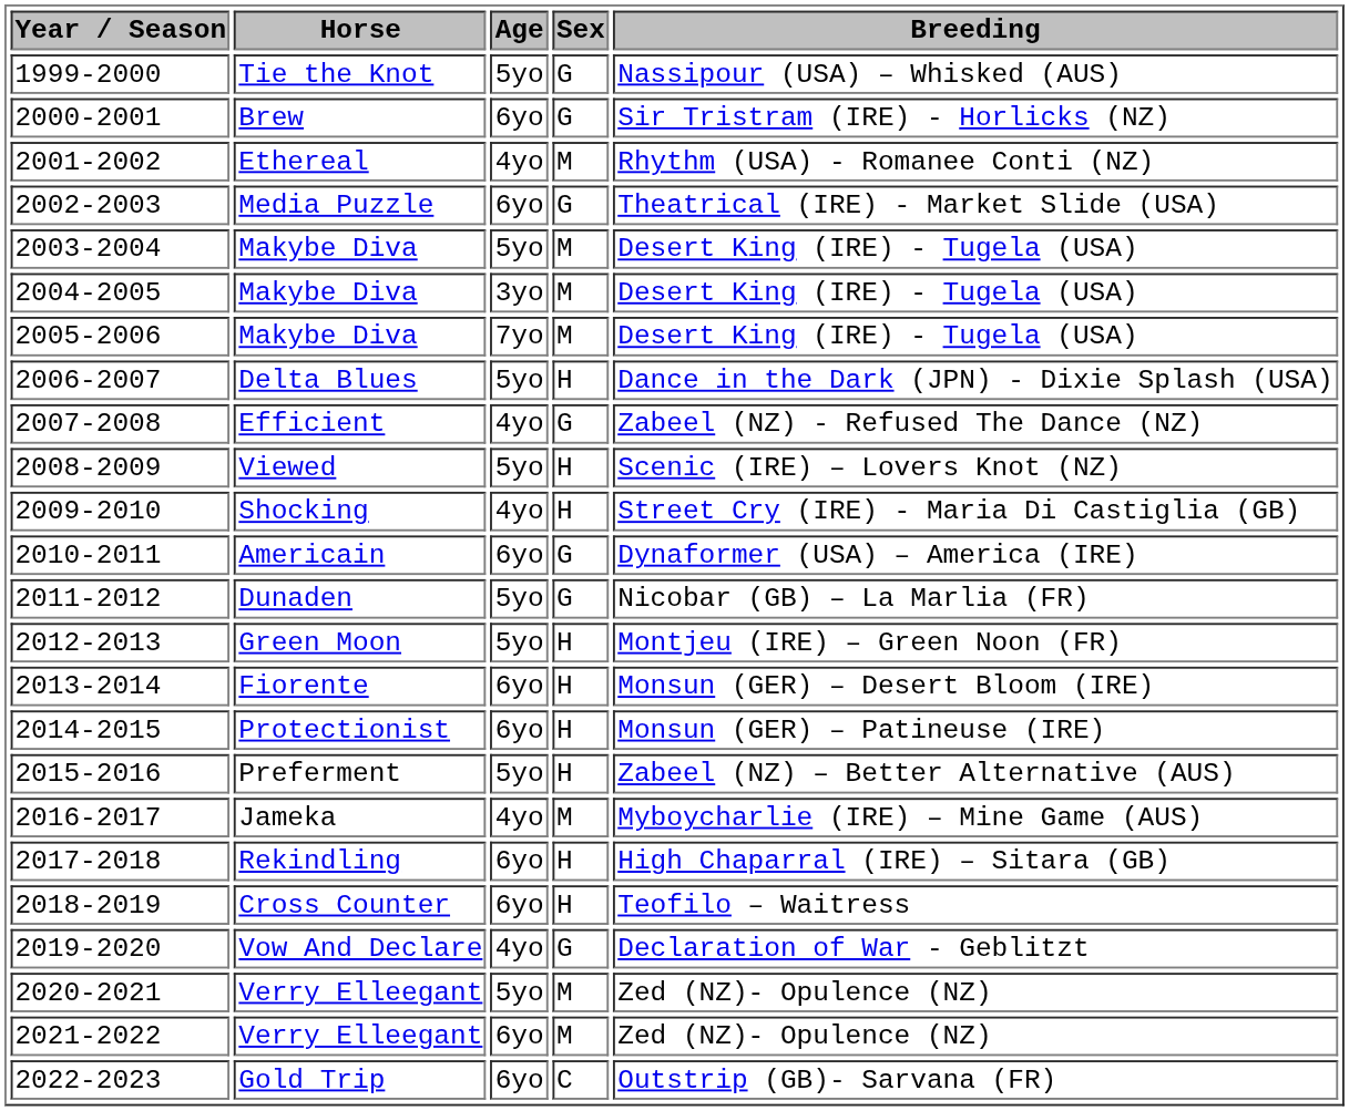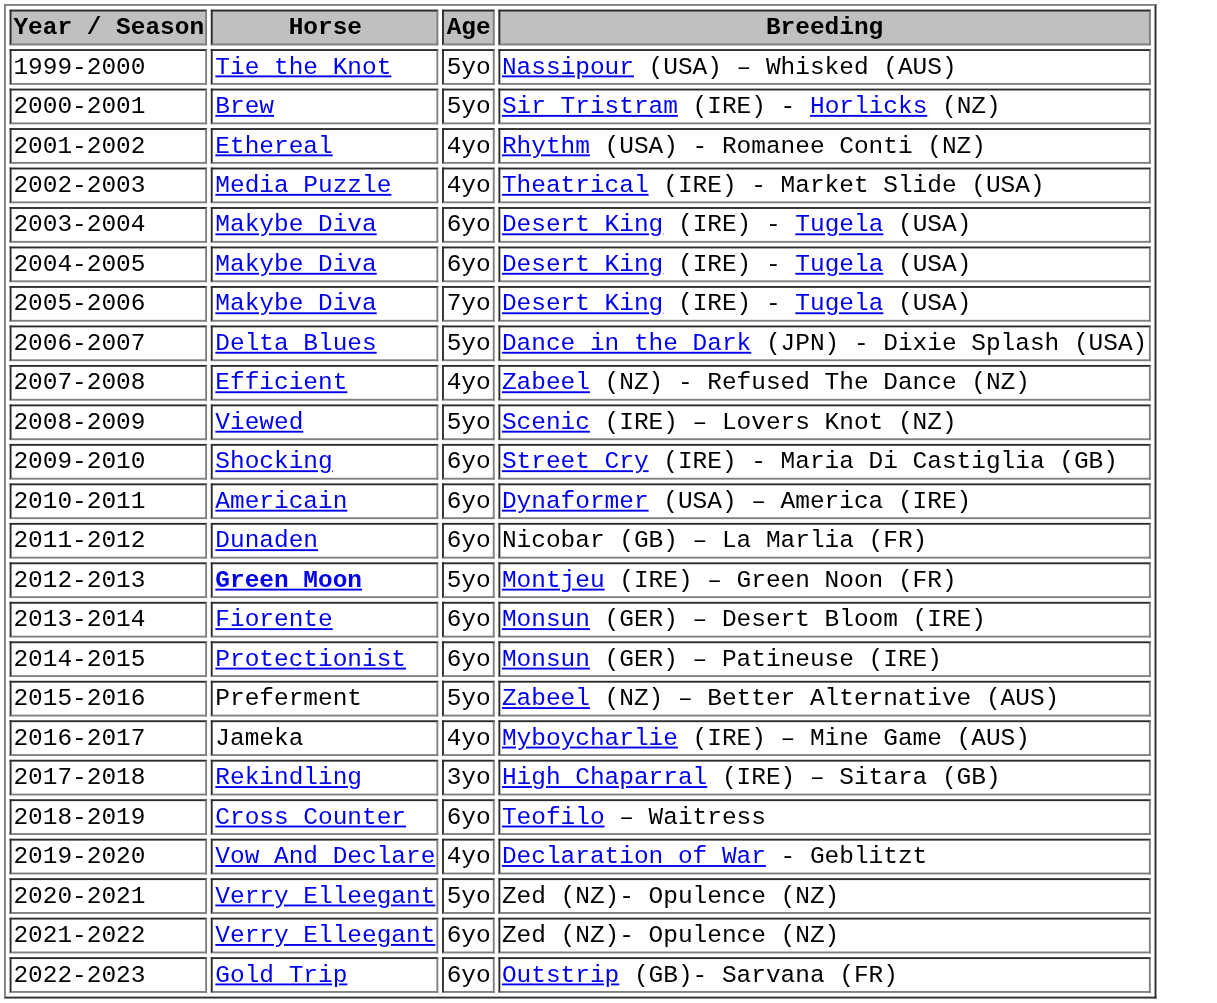- column: Sex | G | G | M | G | M | M | M | H | G | H | H | G | G | H | H | H | H | M | H | H | G | M | M | C
2000-2001 | Age: 6yo -> 5yo
2002-2003 | Age: 6yo -> 4yo
2003-2004 | Age: 5yo -> 6yo
2004-2005 | Age: 3yo -> 6yo
2009-2010 | Age: 4yo -> 6yo
2011-2012 | Age: 5yo -> 6yo
2012-2013 | Horse: normal -> bold
2017-2018 | Age: 6yo -> 3yo
